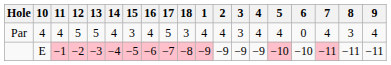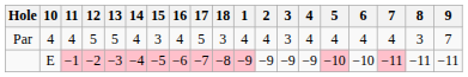Par | 6: 0 -> 4
Par | 9: 4 -> 7
